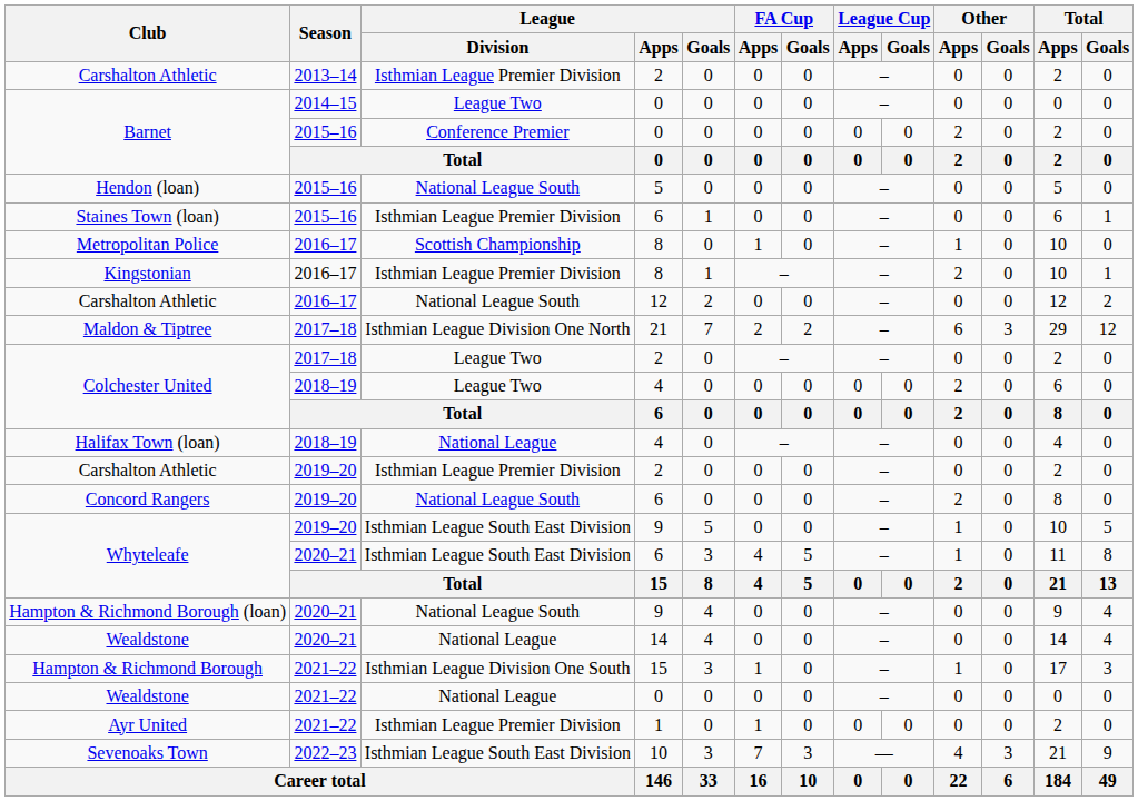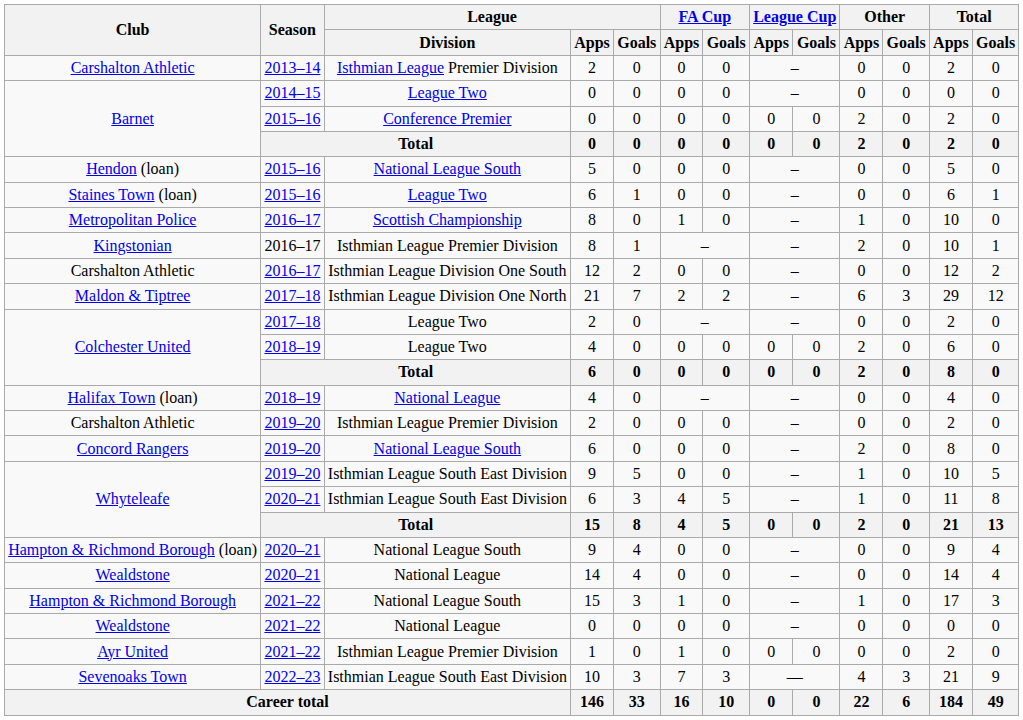Staines Town (loan) | League / Division: Isthmian League Premier Division -> League Two
Carshalton Athletic / 2016–17 | League / Division: National League South -> Isthmian League Division One South
Hampton & Richmond Borough | League / Division: Isthmian League Division One South -> National League South
